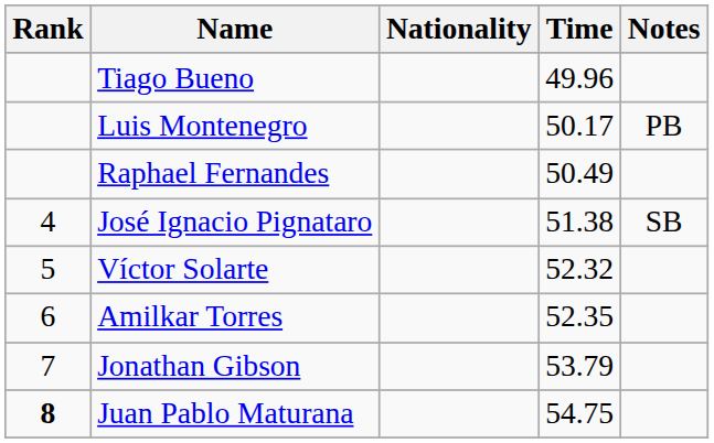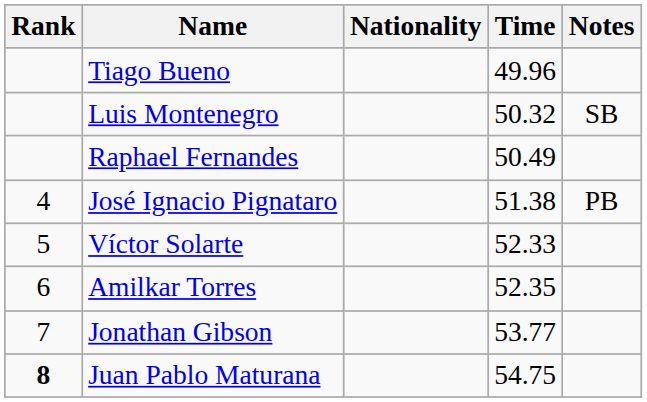Luis Montenegro | Time: 50.17 -> 50.32
Luis Montenegro | Notes: PB -> SB
José Ignacio Pignataro | Notes: SB -> PB
Víctor Solarte | Time: 52.32 -> 52.33
Jonathan Gibson | Time: 53.79 -> 53.77
